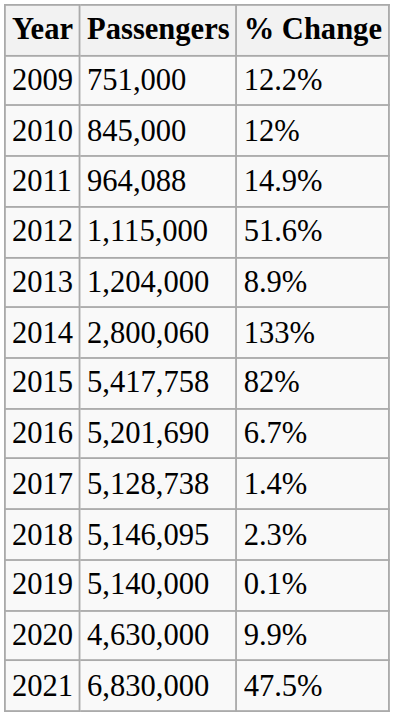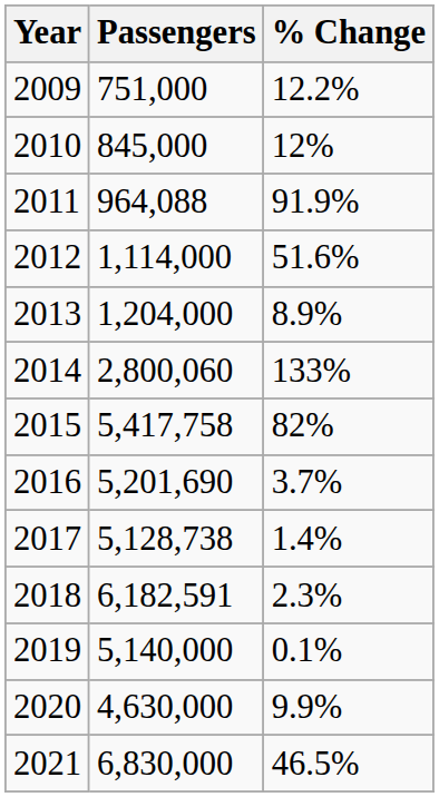2011 | % Change: 14.9% -> 91.9%
2012 | Passengers: 1,115,000 -> 1,114,000
2016 | % Change: 6.7% -> 3.7%
2018 | Passengers: 5,146,095 -> 6,182,591
2021 | % Change: 47.5% -> 46.5%
